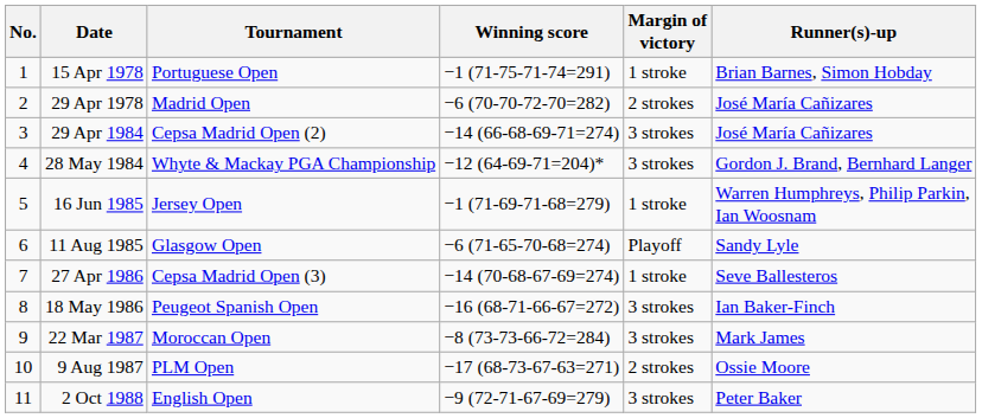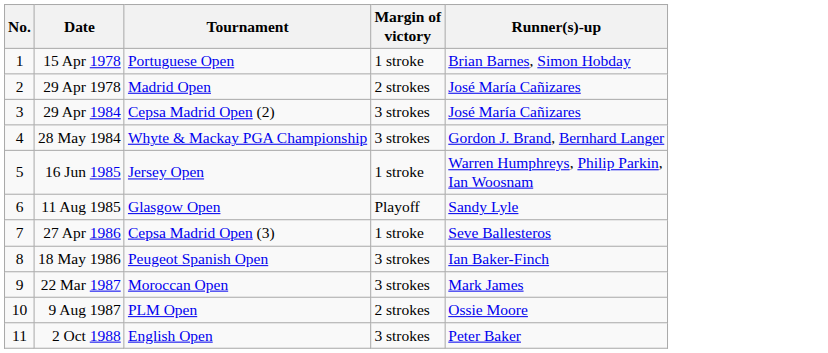- column: Winning score | −1 (71-75-71-74=291) | −6 (70-70-72-70=282) | −14 (66-68-69-71=274) | −12 (64-69-71=204)* | −1 (71-69-71-68=279) | −6 (71-65-70-68=274) | −14 (70-68-67-69=274) | −16 (68-71-66-67=272) | −8 (73-73-66-72=284) | −17 (68-73-67-63=271) | −9 (72-71-67-69=279)
